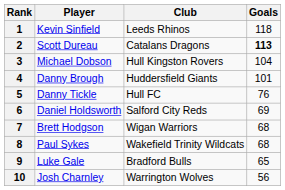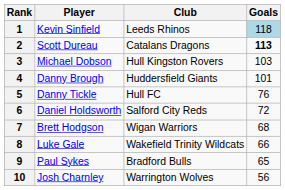1 | Goals: no background -> lightblue background
3 | Goals: 104 -> 103
6 | Goals: 69 -> 72
8 | Player: Paul Sykes -> Luke Gale
8 | Goals: 68 -> 66
9 | Player: Luke Gale -> Paul Sykes
